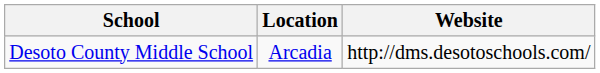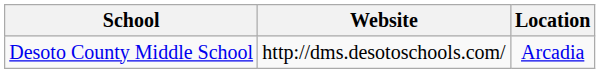columns swapped: Location <-> Website
